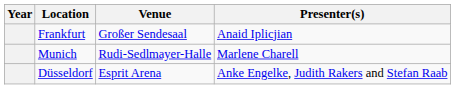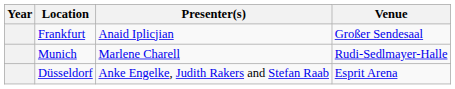columns swapped: Venue <-> Presenter(s)
